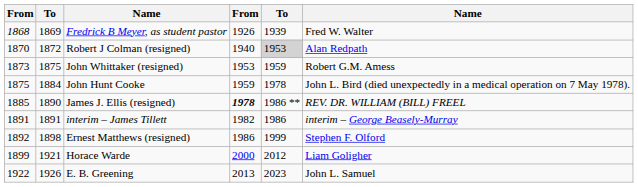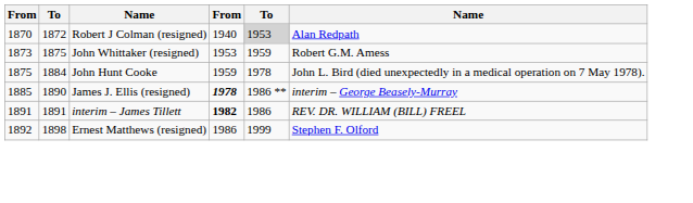- row: 1868 | 1869 | Fredrick B Meyer, as student pastor | 1926 | 1939 | Fred W. Walter
James J. Ellis (resigned) | column 6: REV. DR. WILLIAM (BILL) FREEL -> interim – George Beasely-Murray
interim – James Tillett | column 4: normal -> bold
interim – James Tillett | column 6: interim – George Beasely-Murray -> REV. DR. WILLIAM (BILL) FREEL
- row: 1899 | 1921 | Horace Warde | 2000 | 2012 | Liam Goligher
- row: 1922 | 1926 | E. B. Greening | 2013 | 2023 | John L. Samuel
